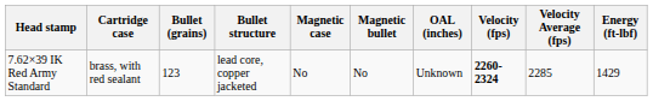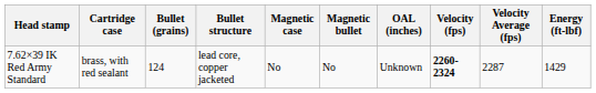7.62×39 IK Red Army Standard | Bullet (grains): 123 -> 124
7.62×39 IK Red Army Standard | Velocity Average (fps): 2285 -> 2287
